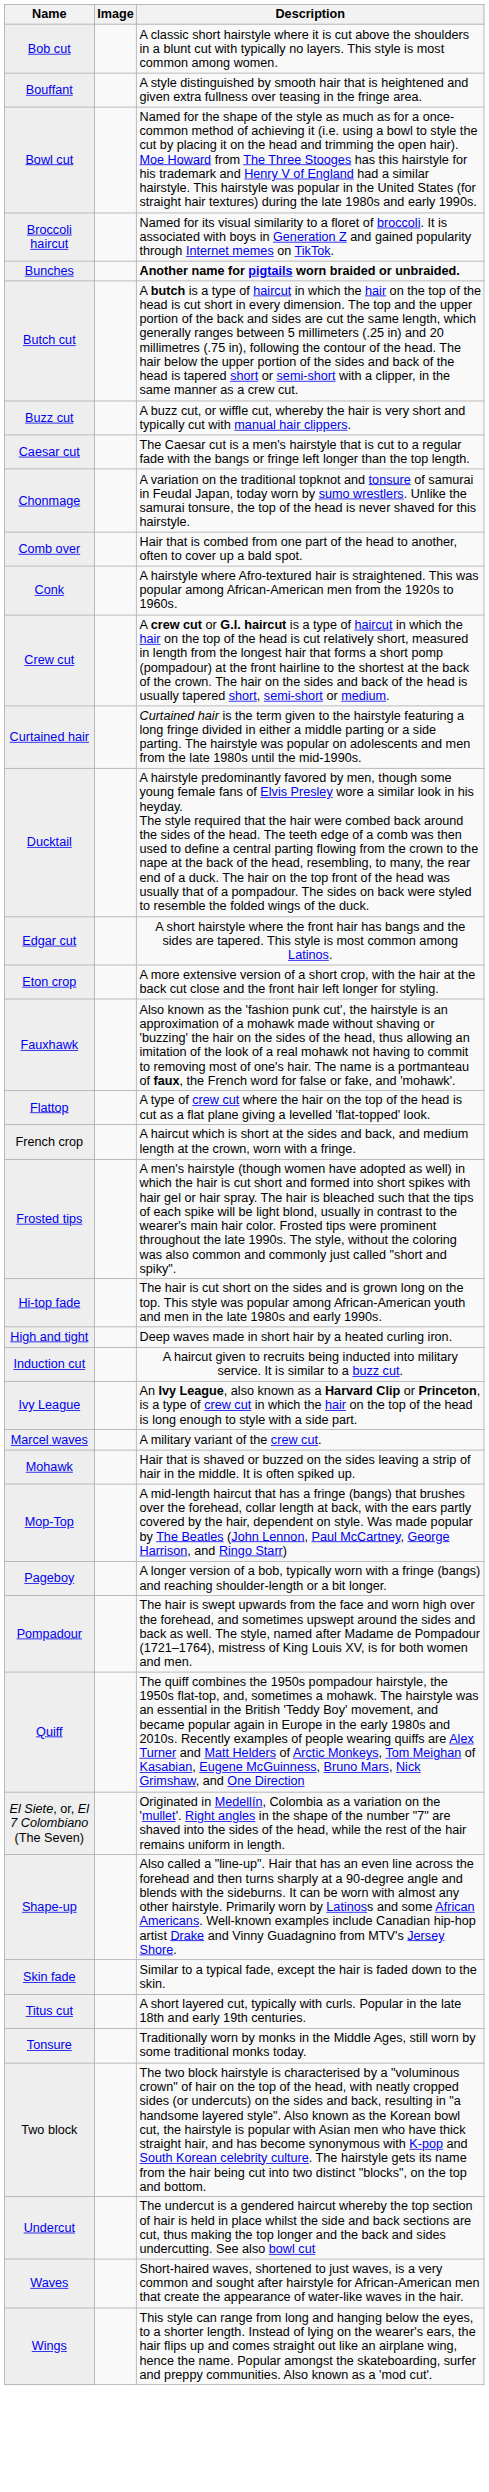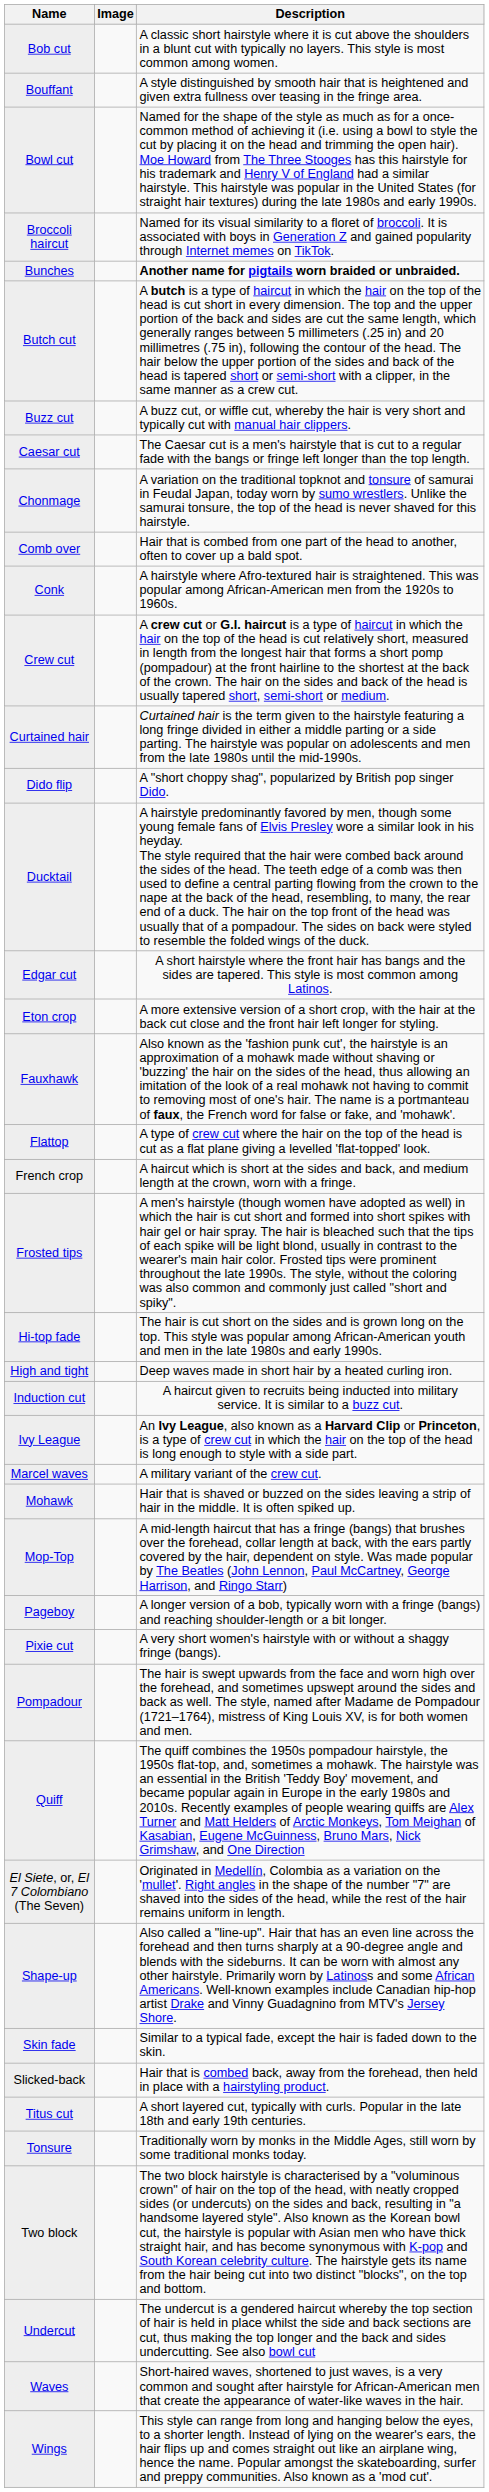+ row: Dido flip | A "short choppy shag", popularized by British pop singer Dido.
+ row: Pixie cut | A very short women's hairstyle with or without a shaggy fringe (bangs).
+ row: Slicked-back | Hair that is combed back, away from the forehead, then held in place with a hairstyling product.
